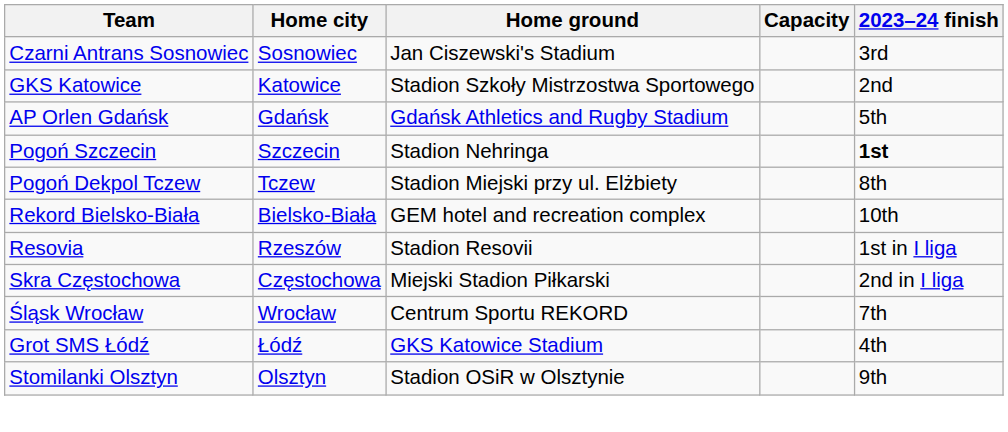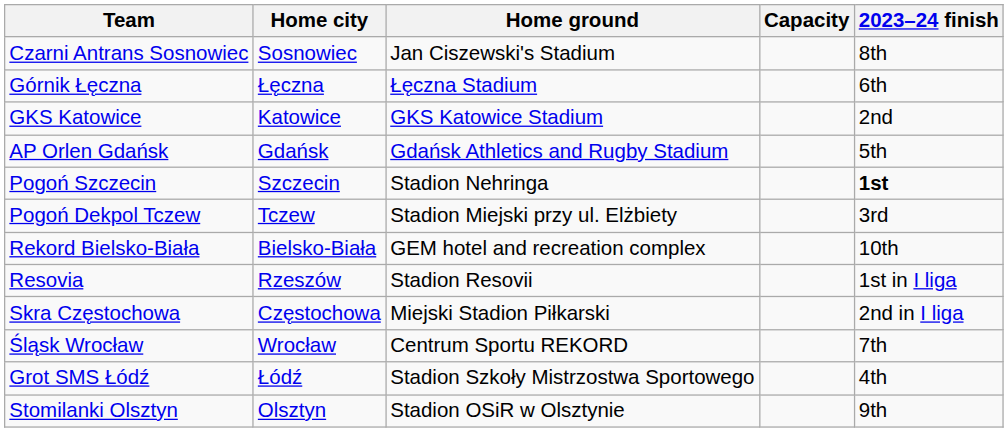Czarni Antrans Sosnowiec | 2023–24 finish: 3rd -> 8th
+ row: Górnik Łęczna | Łęczna | Łęczna Stadium | 6th
GKS Katowice | Home ground: Stadion Szkoły Mistrzostwa Sportowego -> GKS Katowice Stadium
Pogoń Dekpol Tczew | 2023–24 finish: 8th -> 3rd
Grot SMS Łódź | Home ground: GKS Katowice Stadium -> Stadion Szkoły Mistrzostwa Sportowego
